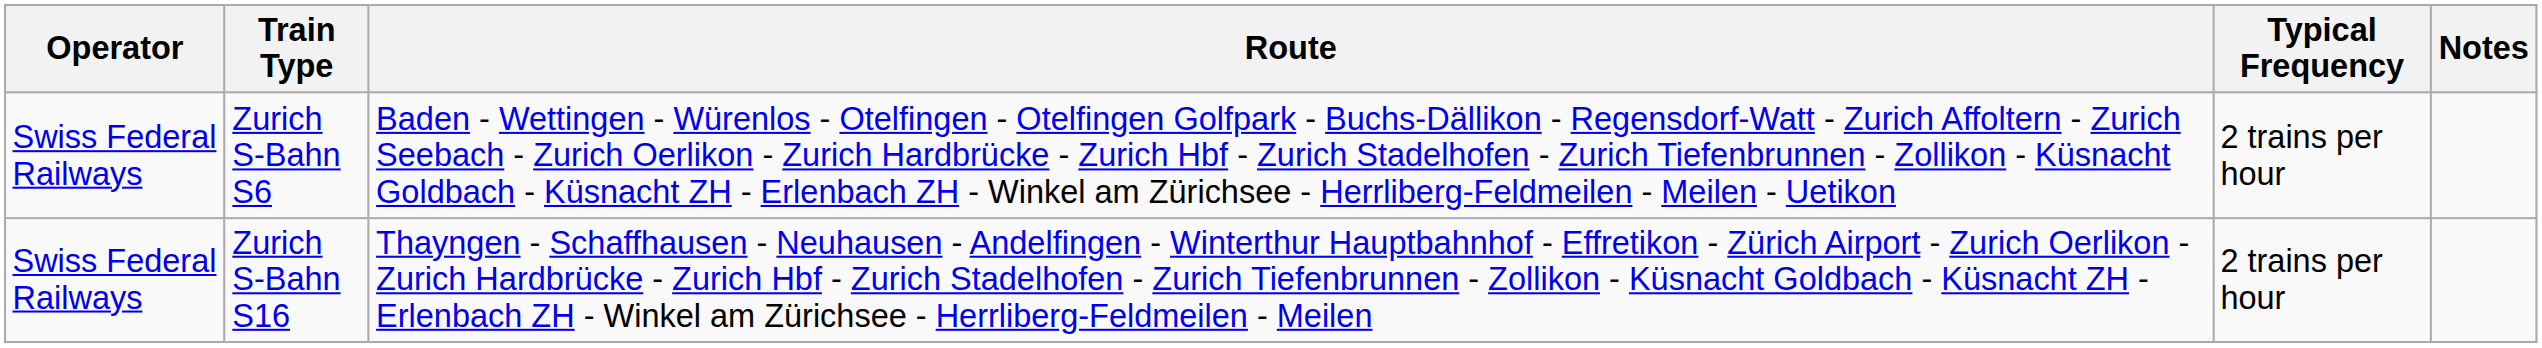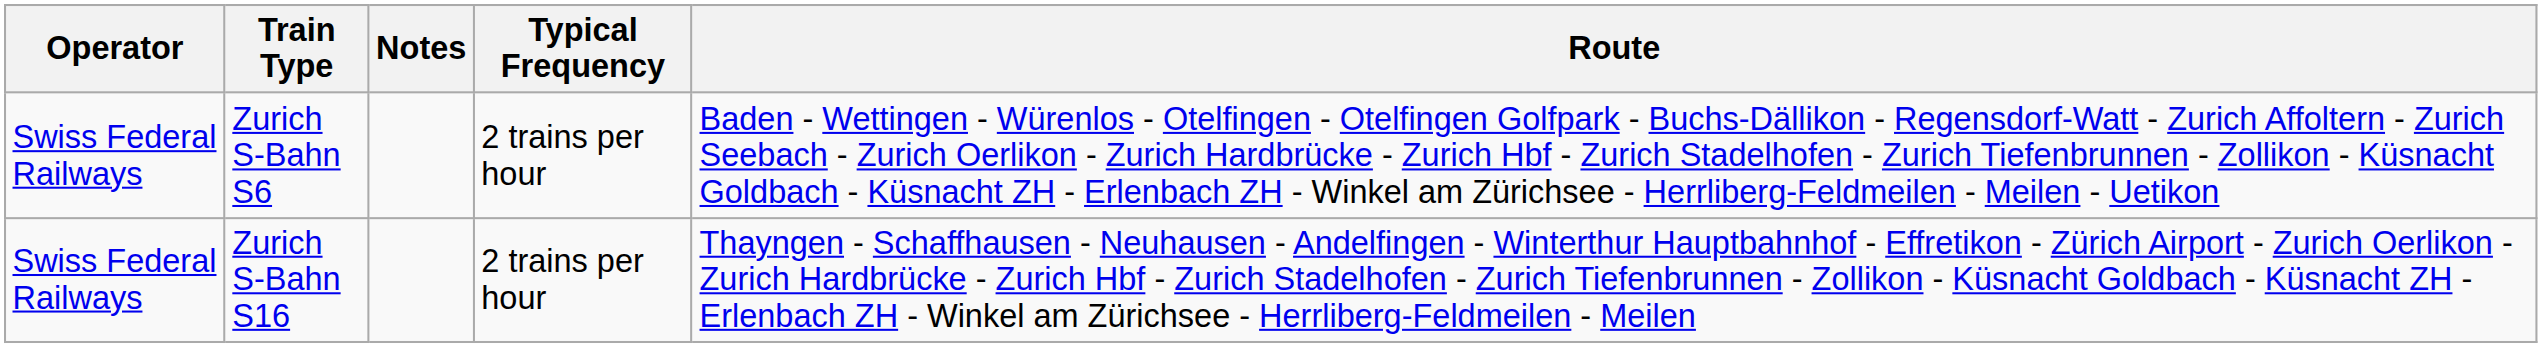columns swapped: Route <-> Notes
